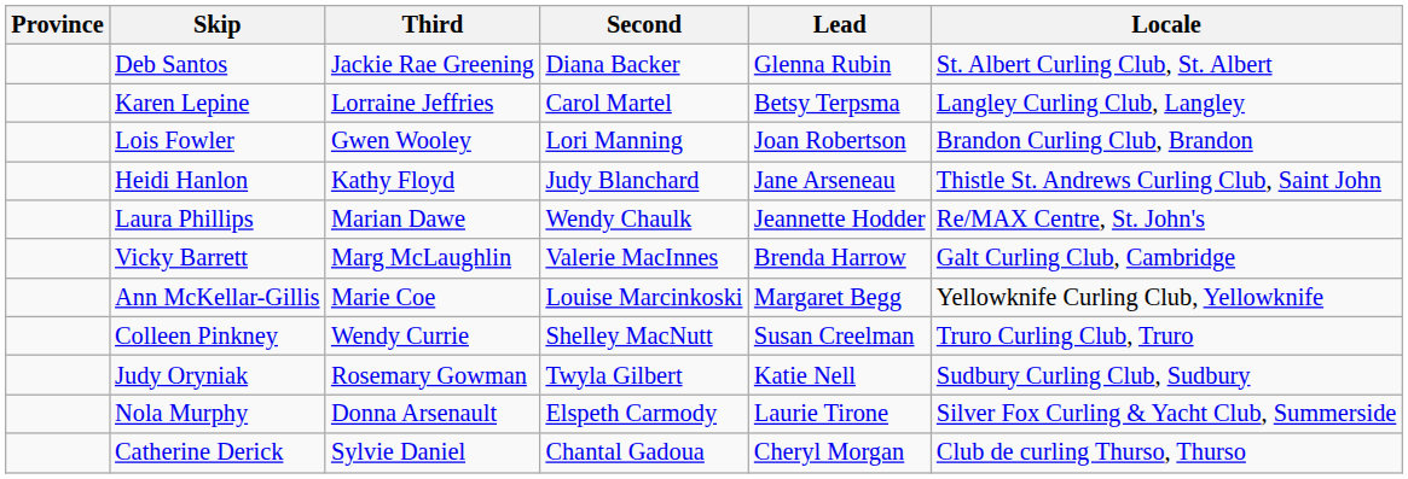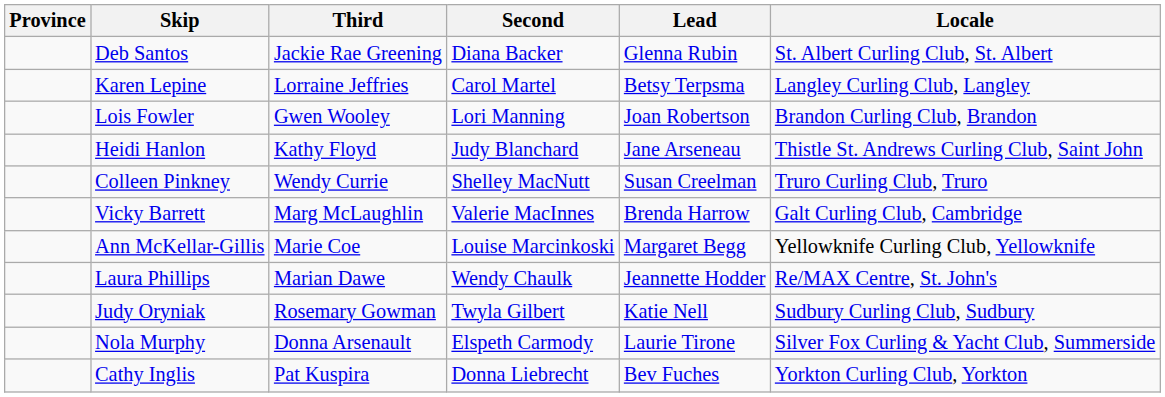rows swapped: Laura Phillips <-> Colleen Pinkney
- row: Catherine Derick | Sylvie Daniel | Chantal Gadoua | Cheryl Morgan | Club de curling Thurso, Thurso
+ row: Cathy Inglis | Pat Kuspira | Donna Liebrecht | Bev Fuches | Yorkton Curling Club, Yorkton
